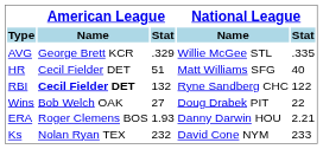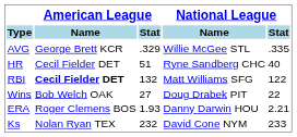HR | National League / Name: Matt Williams SFG -> Ryne Sandberg CHC
RBI | National League / Name: Ryne Sandberg CHC -> Matt Williams SFG
